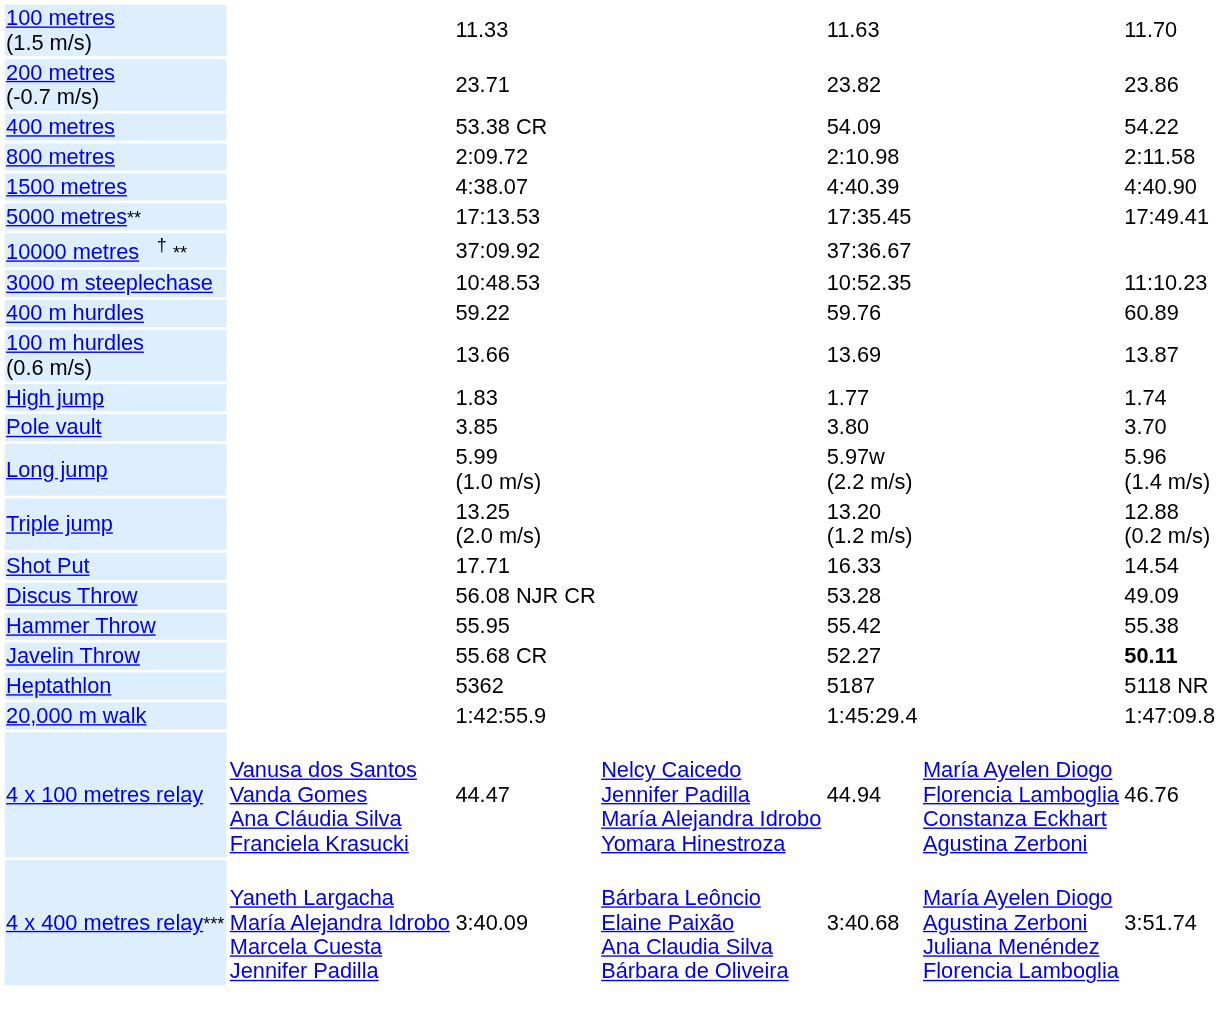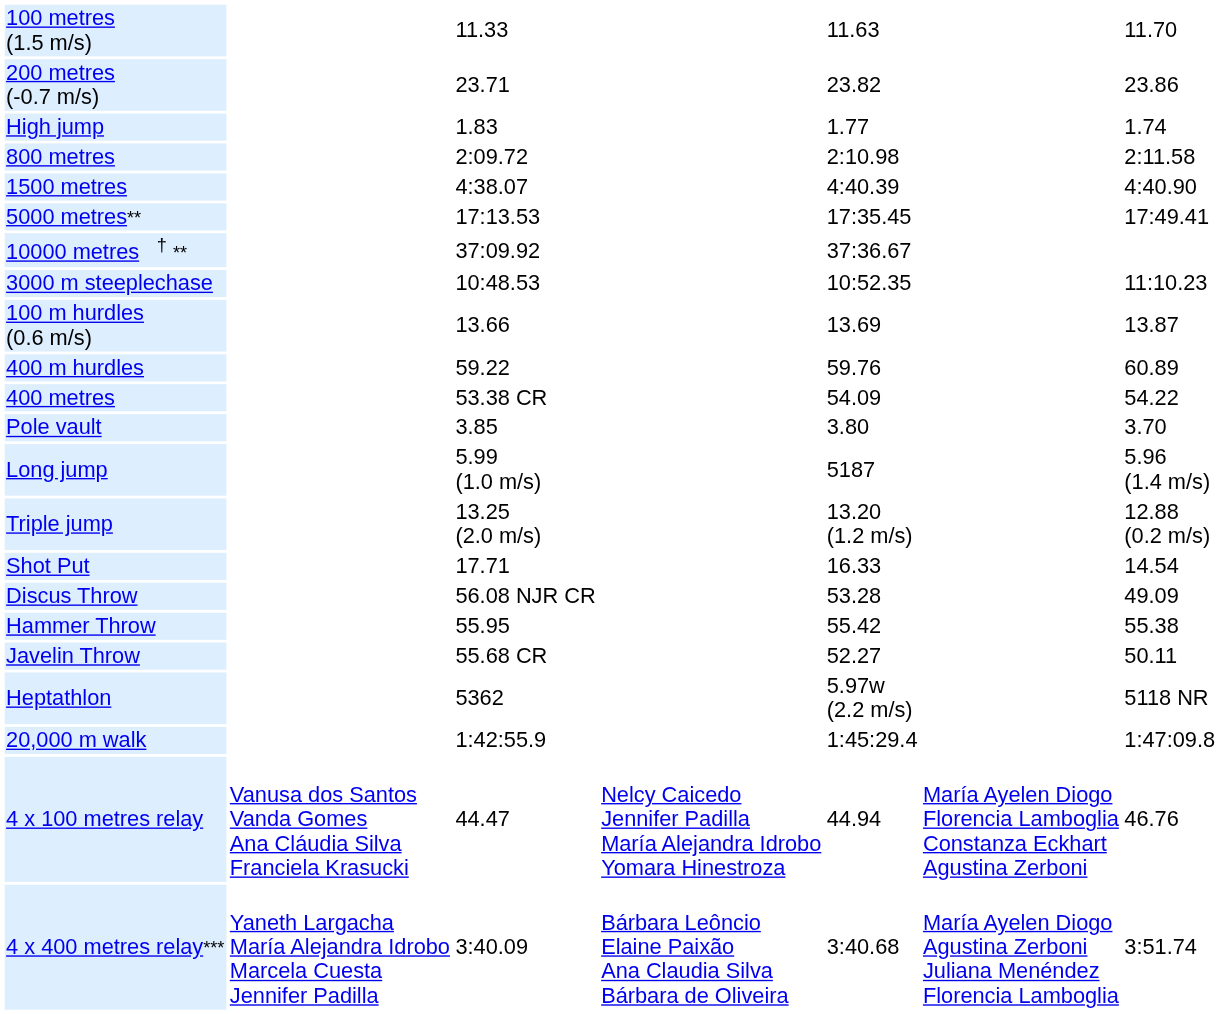rows swapped: 400 metres <-> High jump
rows swapped: 100 m hurdles (0.6 m/s) <-> 400 m hurdles
Long jump | column 5: 5.97w (2.2 m/s) -> 5187
Javelin Throw | column 7: bold -> normal
Heptathlon | column 5: 5187 -> 5.97w (2.2 m/s)
